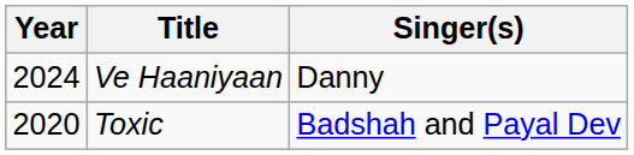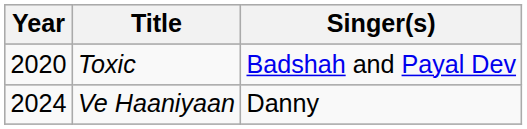rows swapped: Toxic <-> Ve Haaniyaan
